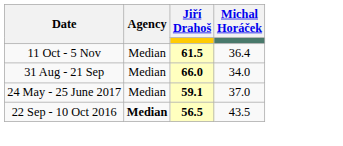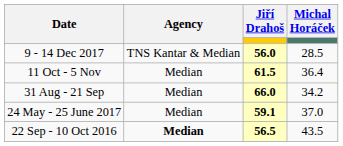+ row: 9 - 14 Dec 2017 | TNS Kantar & Median | 56.0 | 28.5
31 Aug - 21 Sep | Michal Horáček: 34.0 -> 34.2
